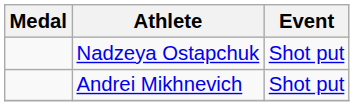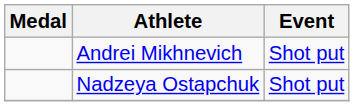rows swapped: Nadzeya Ostapchuk <-> Andrei Mikhnevich
